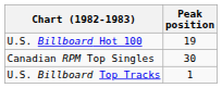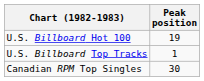rows swapped: U.S. Billboard Top Tracks <-> Canadian RPM Top Singles
